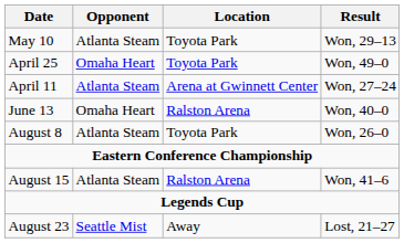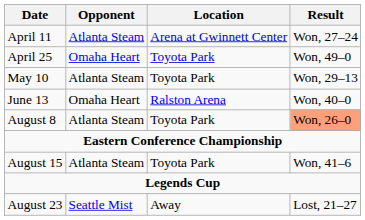rows swapped: April 11 <-> May 10
August 8 | Result: no background -> lightsalmon background
August 15 | Location: Ralston Arena -> Toyota Park
